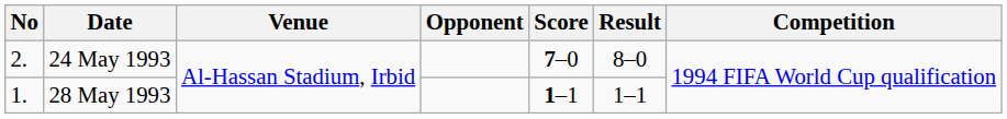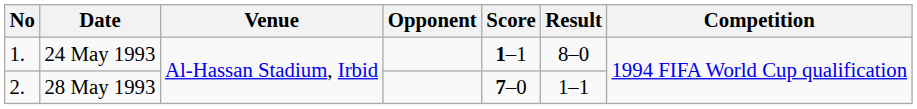24 May 1993 | No: 2. -> 1.
24 May 1993 | Score: 7–0 -> 1–1
28 May 1993 | No: 1. -> 2.
28 May 1993 | Score: 1–1 -> 7–0
